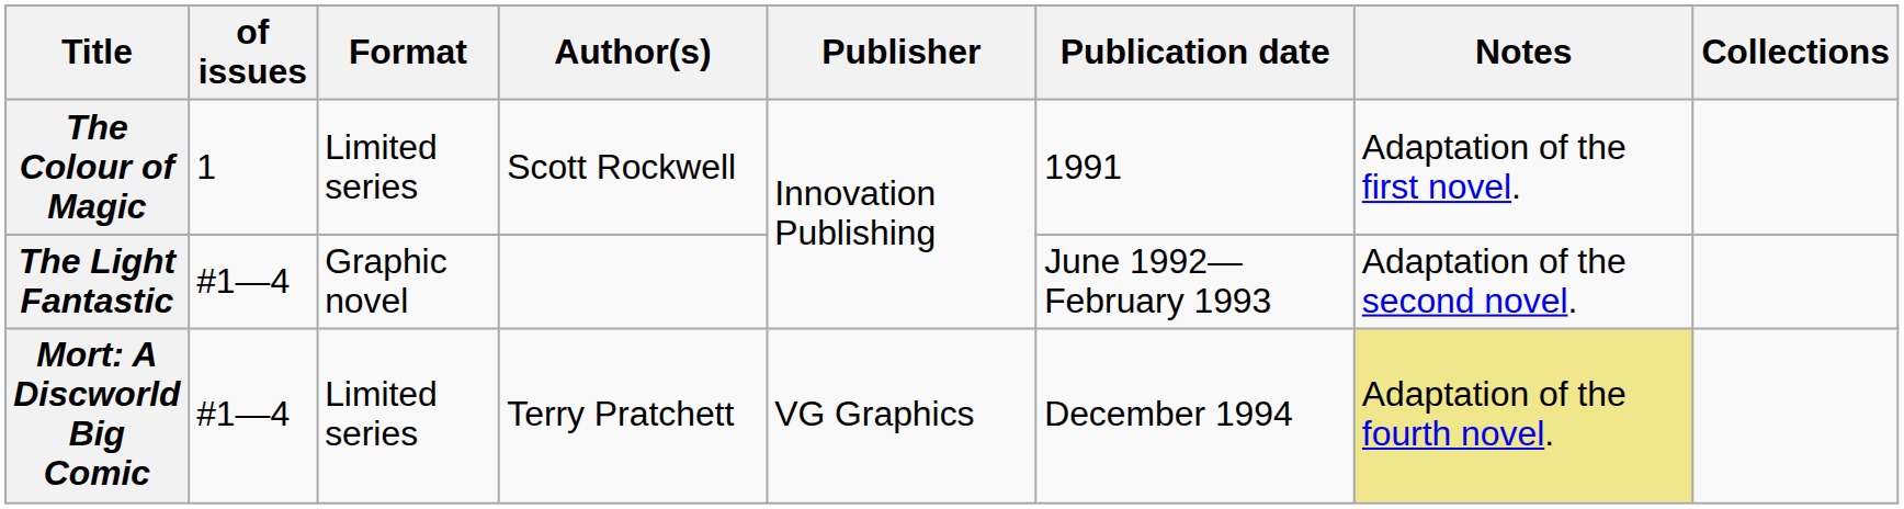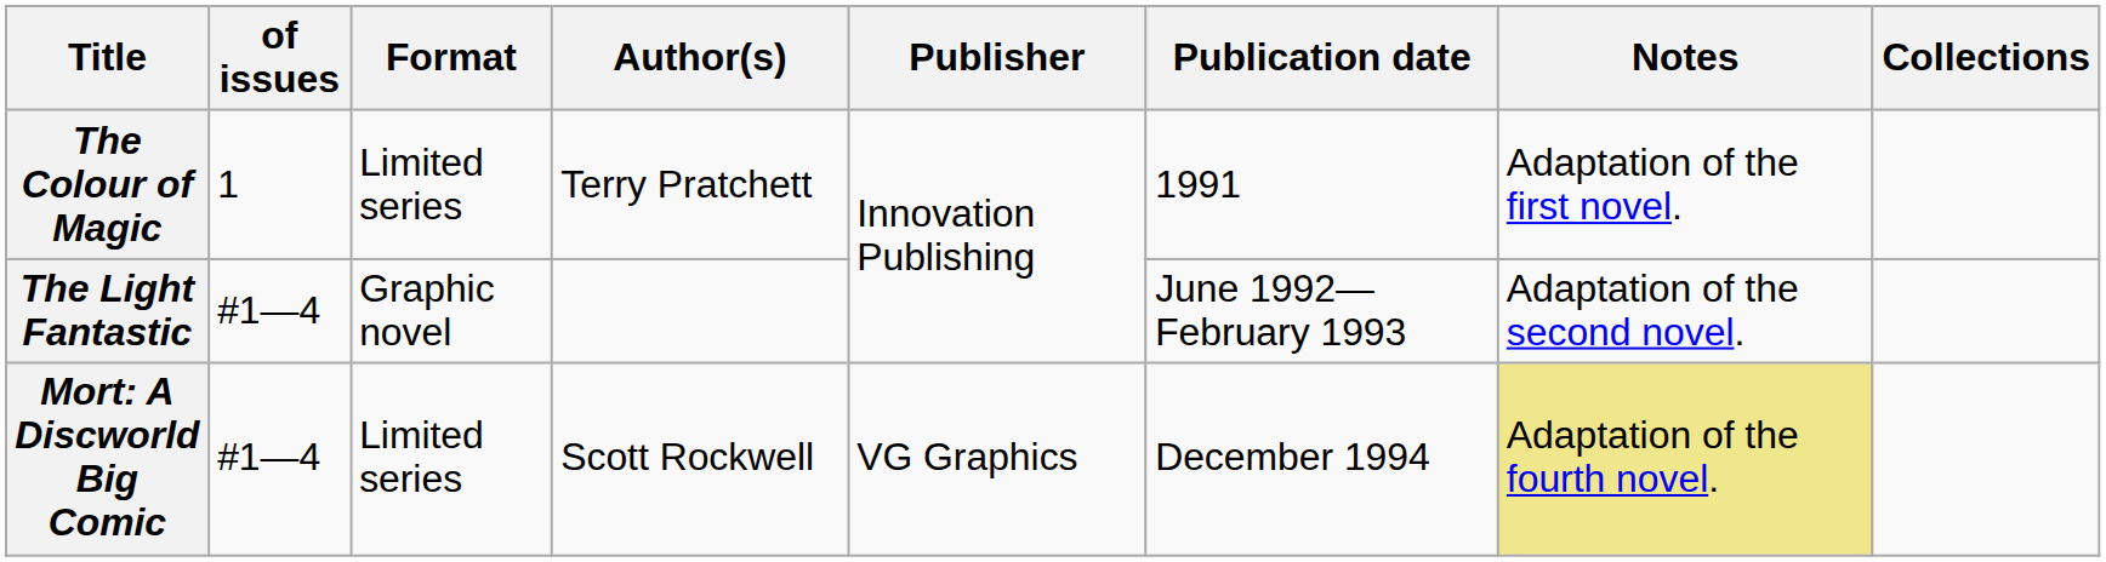The Colour of Magic | Author(s): Scott Rockwell -> Terry Pratchett
Mort: A Discworld Big Comic | Author(s): Terry Pratchett -> Scott Rockwell
